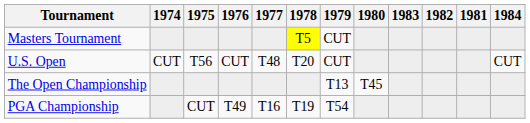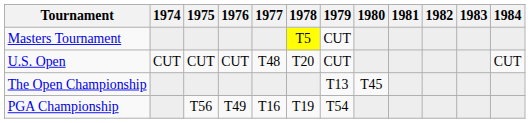columns swapped: 1981 <-> 1983
U.S. Open | 1975: T56 -> CUT
PGA Championship | 1975: CUT -> T56
